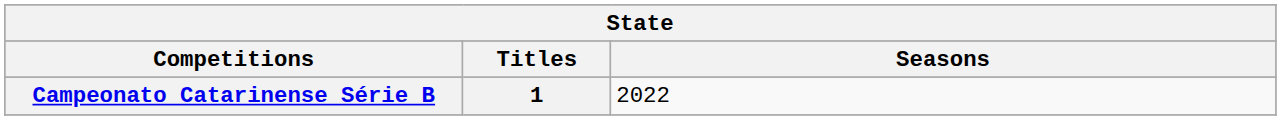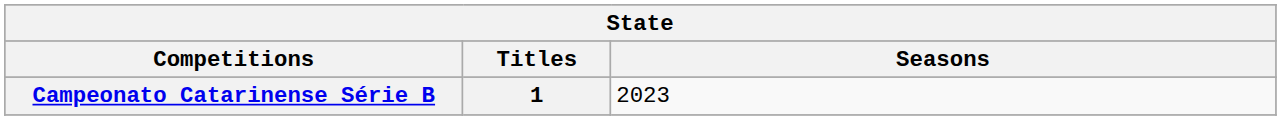Campeonato Catarinense Série B | Seasons: 2022 -> 2023
